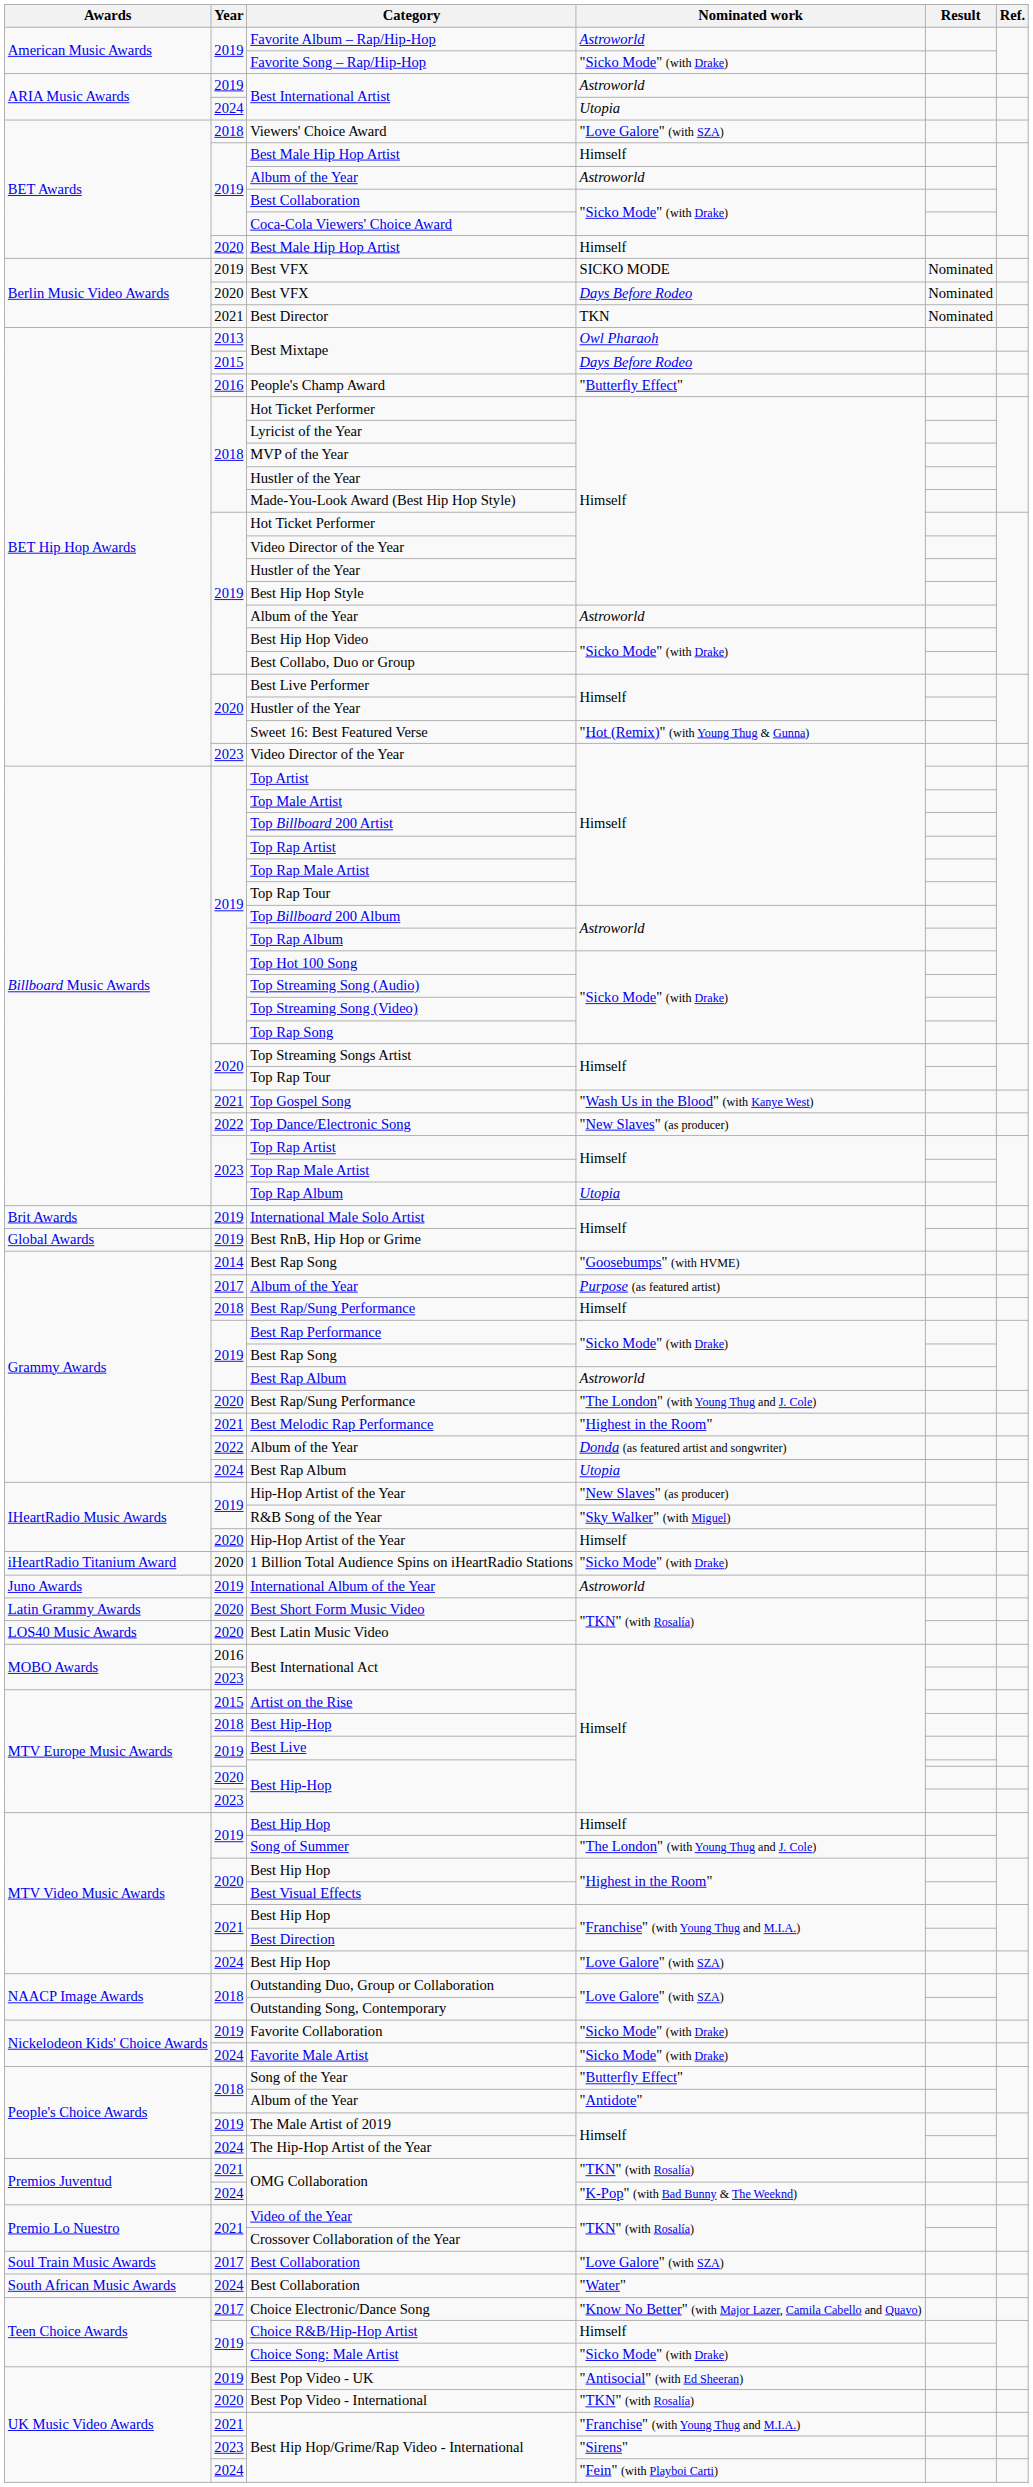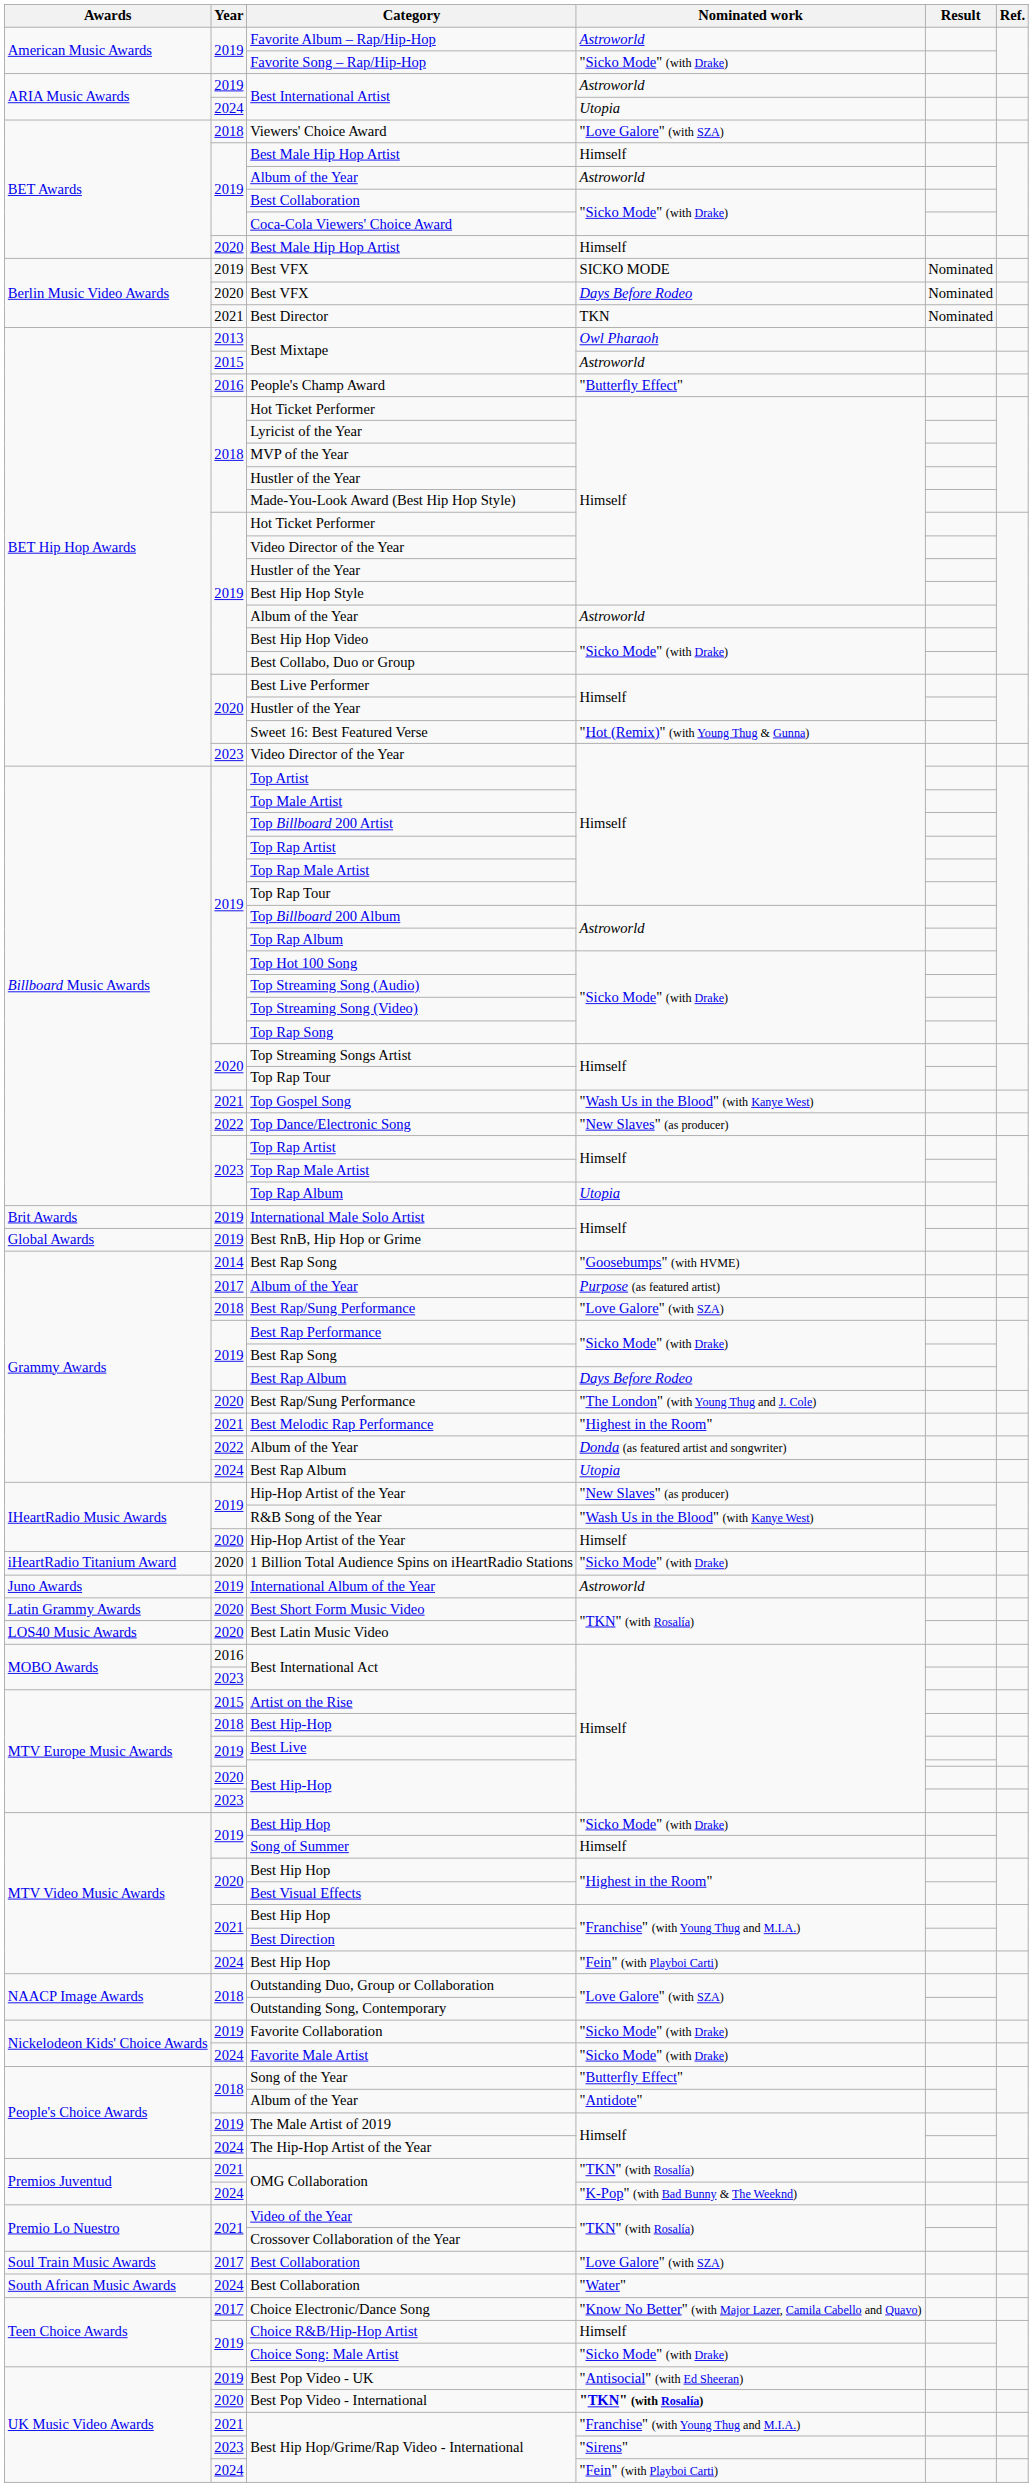2015 / Best Mixtape | Nominated work: Days Before Rodeo -> Astroworld
2018 / Best Rap/Sung Performance | Nominated work: Himself -> "Love Galore" (with SZA)
2019 / Best Rap Album | Nominated work: Astroworld -> Days Before Rodeo
R&B Song of the Year | Nominated work: "Sky Walker" (with Miguel) -> "Wash Us in the Blood" (with Kanye West)
2019 / Best Hip Hop | Nominated work: Himself -> "Sicko Mode" (with Drake)
Song of Summer | Nominated work: "The London" (with Young Thug and J. Cole) -> Himself
2024 / Best Hip Hop | Nominated work: "Love Galore" (with SZA) -> "Fein" (with Playboi Carti)
Best Pop Video - International | Nominated work: normal -> bold
